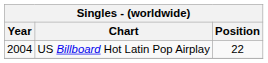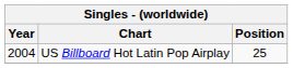US Billboard Hot Latin Pop Airplay | Position: 22 -> 25
